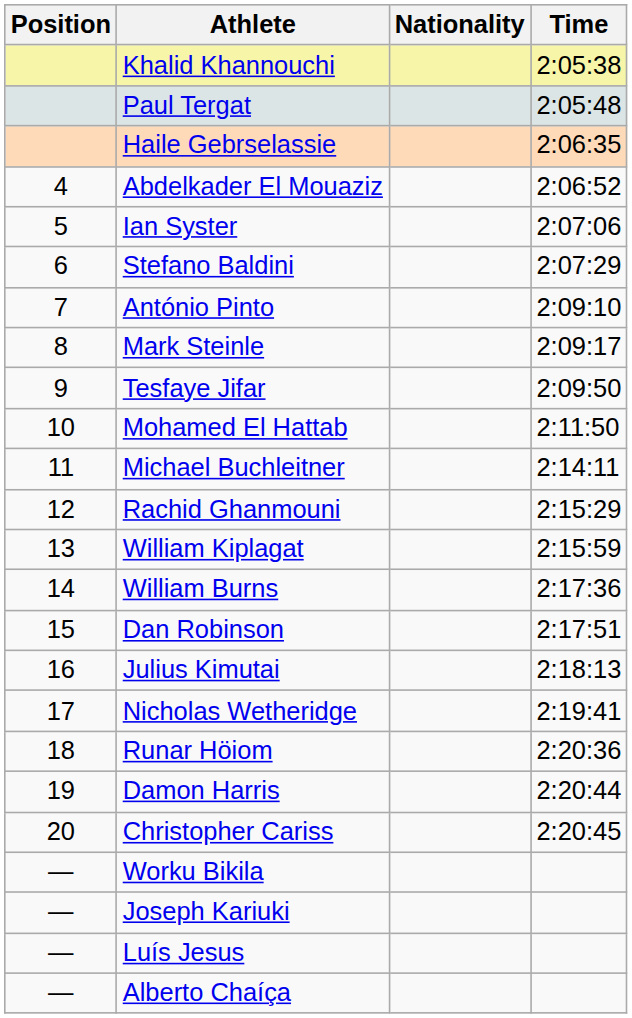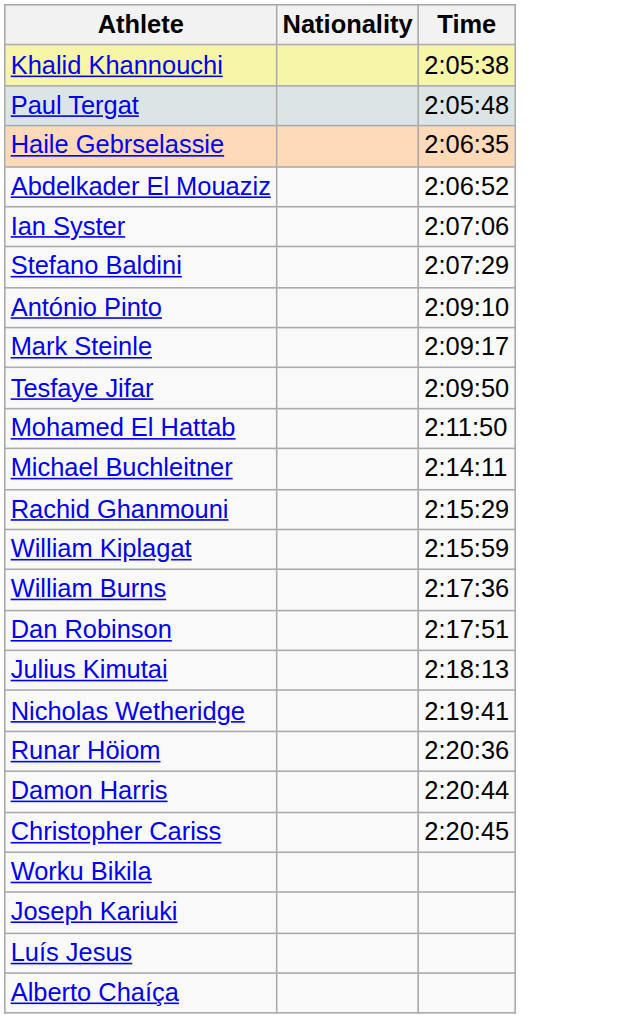- column: Position | 4 | 5 | 6 | 7 | 8 | 9 | 10 | 11 | 12 | 13 | 14 | 15 | 16 | 17 | 18 | 19 | 20 | — | — | — | —
